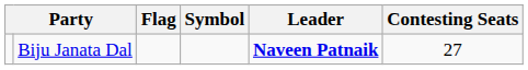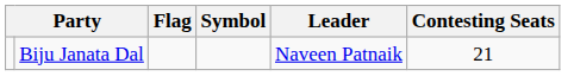Biju Janata Dal | Leader: bold -> normal
Biju Janata Dal | Contesting Seats: 27 -> 21
